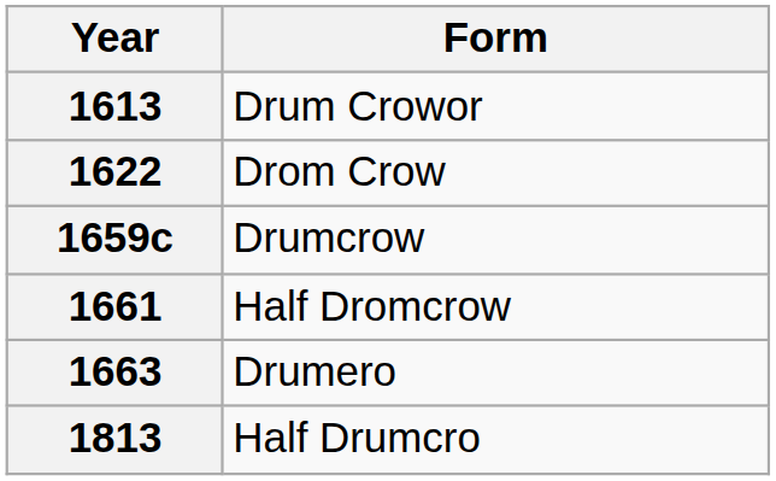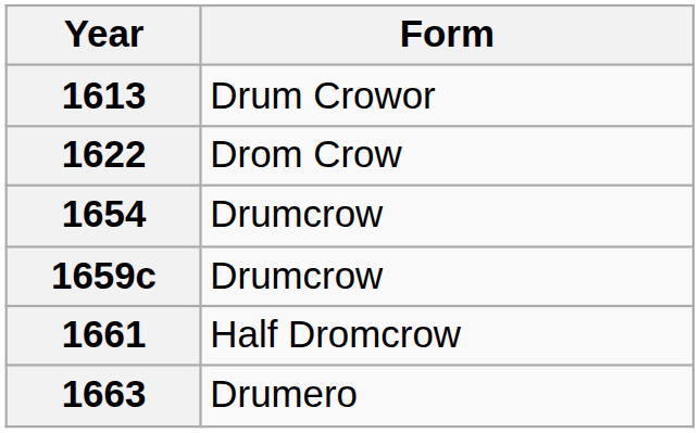+ row: 1654 | Drumcrow
- row: 1813 | Half Drumcro
